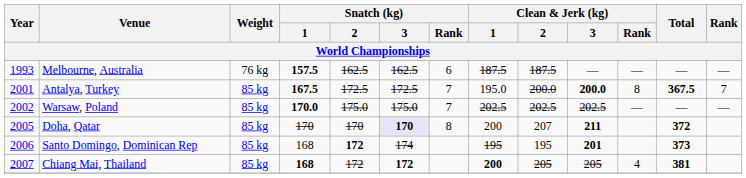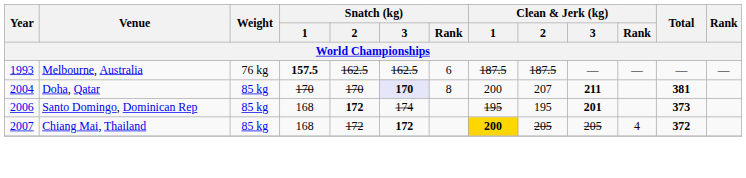- row: 2001 | Antalya, Turkey | 85 kg | 167.5 | 172.5 | 172.5 | 7 | 195.0 | 200.0 | 200.0 | 8 | 367.5 | 7
- row: 2002 | Warsaw, Poland | 85 kg | 170.0 | 175.0 | 175.0 | 7 | 202.5 | 202.5 | 202.5 | — | — | —
Doha, Qatar | Year: 2005 -> 2004
Doha, Qatar | Total: 372 -> 381
Chiang Mai, Thailand | Snatch (kg) / 1: bold -> normal
Chiang Mai, Thailand | Clean & Jerk (kg) / 1: no background -> gold background
Chiang Mai, Thailand | Total: 381 -> 372
